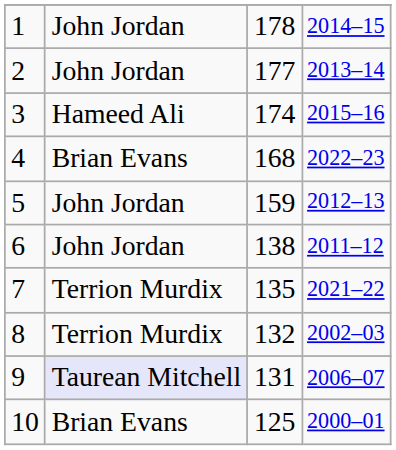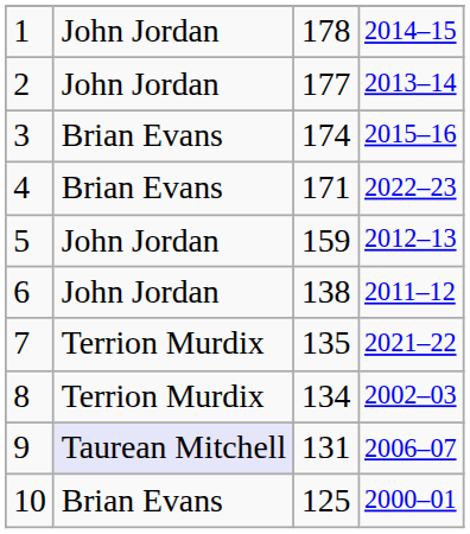3 | column 2: Hameed Ali -> Brian Evans
4 | column 3: 168 -> 171
8 | column 3: 132 -> 134
